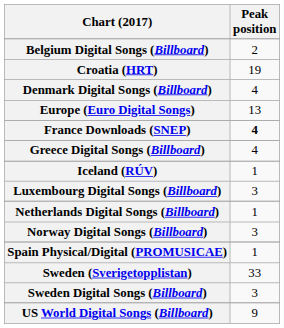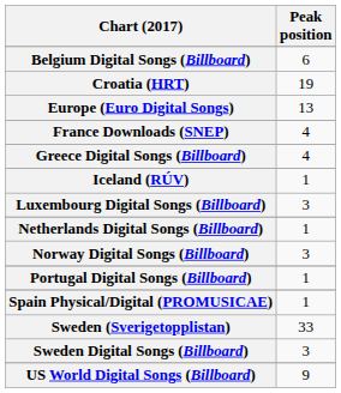Belgium Digital Songs (Billboard) | Peak position: 2 -> 6
- row: Denmark Digital Songs (Billboard) | 4
France Downloads (SNEP) | Peak position: bold -> normal
+ row: Portugal Digital Songs (Billboard) | 1
